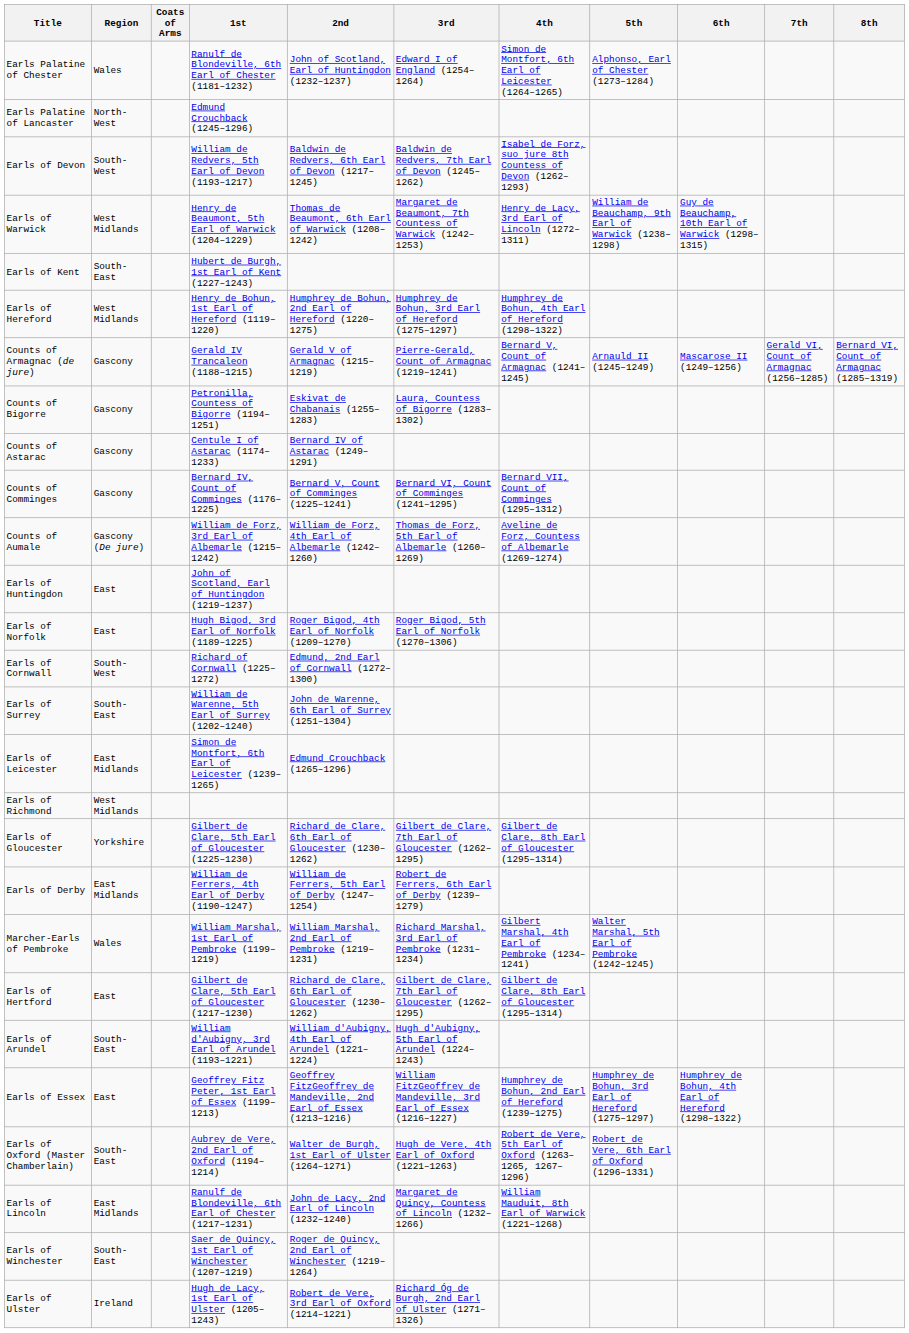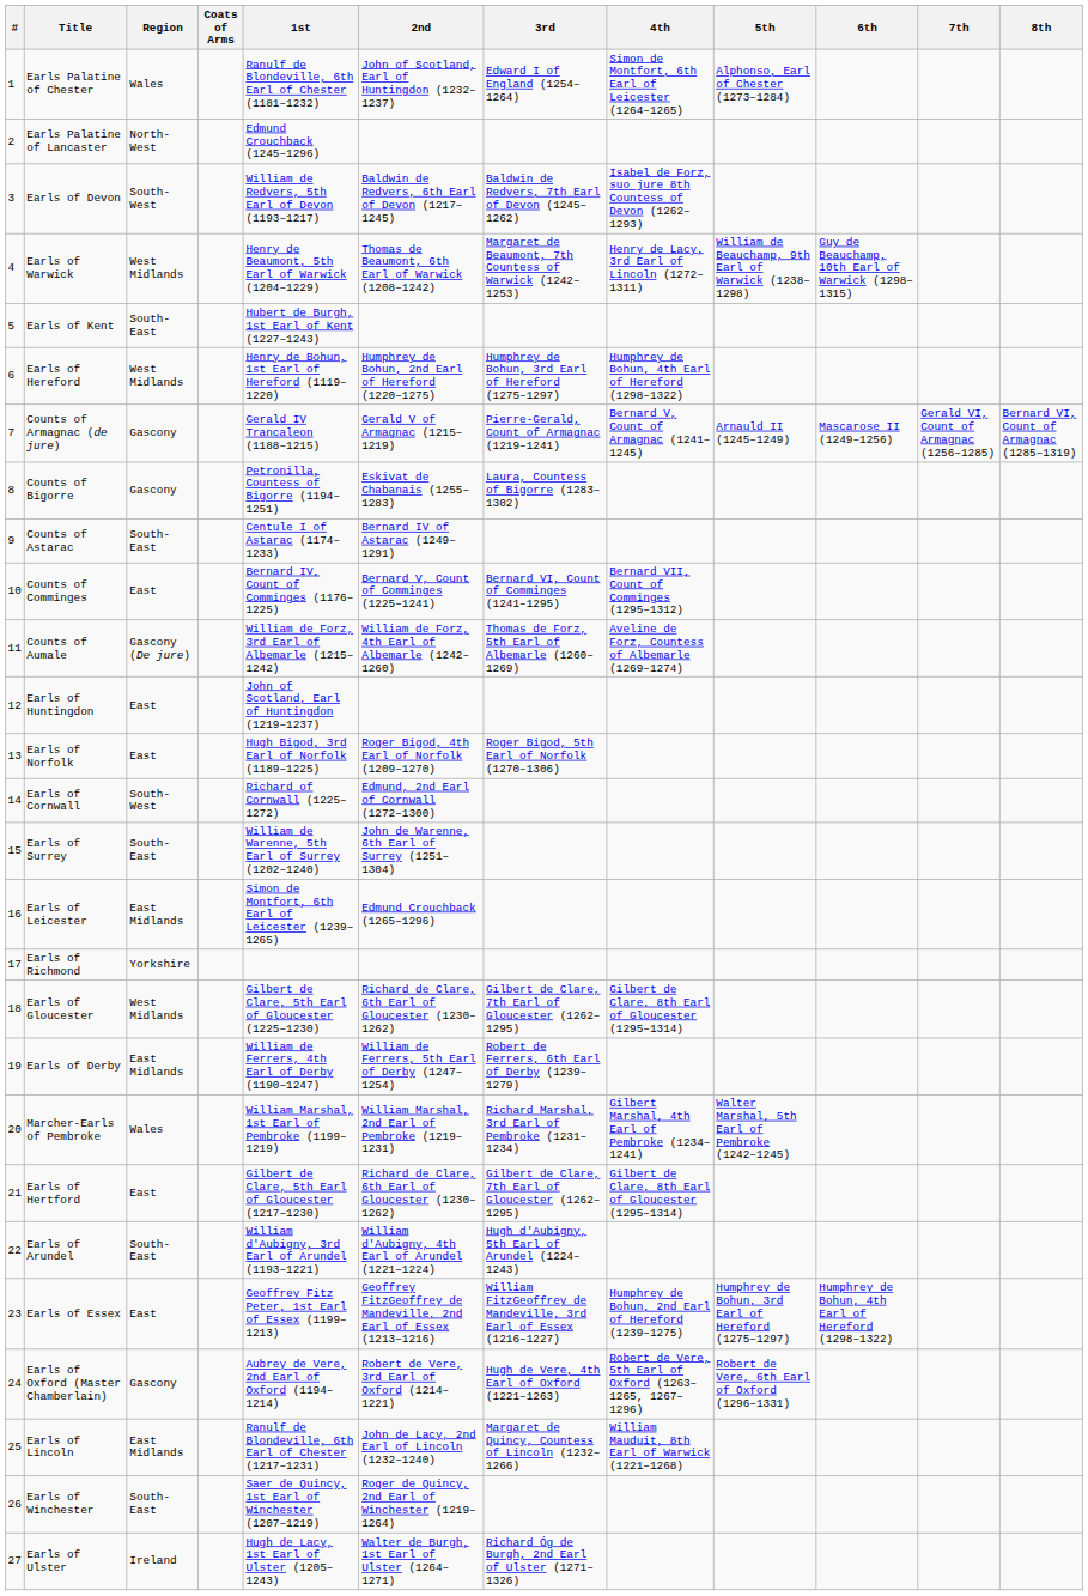+ column: # | 1 | 2 | 3 | 4 | 5 | 6 | 7 | 8 | 9 | 10 | 11 | 12 | 13 | 14 | 15 | 16 | 17 | 18 | 19 | 20 | 21 | 22 | 23 | 24 | 25 | 26 | 27
Counts of Astarac | Region: Gascony -> South-East
Counts of Comminges | Region: Gascony -> East
Earls of Richmond | Region: West Midlands -> Yorkshire
Earls of Gloucester | Region: Yorkshire -> West Midlands
Earls of Oxford (Master Chamberlain) | Region: South-East -> Gascony
Earls of Oxford (Master Chamberlain) | 2nd: Walter de Burgh, 1st Earl of Ulster (1264–1271) -> Robert de Vere, 3rd Earl of Oxford (1214–1221)
Earls of Ulster | 2nd: Robert de Vere, 3rd Earl of Oxford (1214–1221) -> Walter de Burgh, 1st Earl of Ulster (1264–1271)
